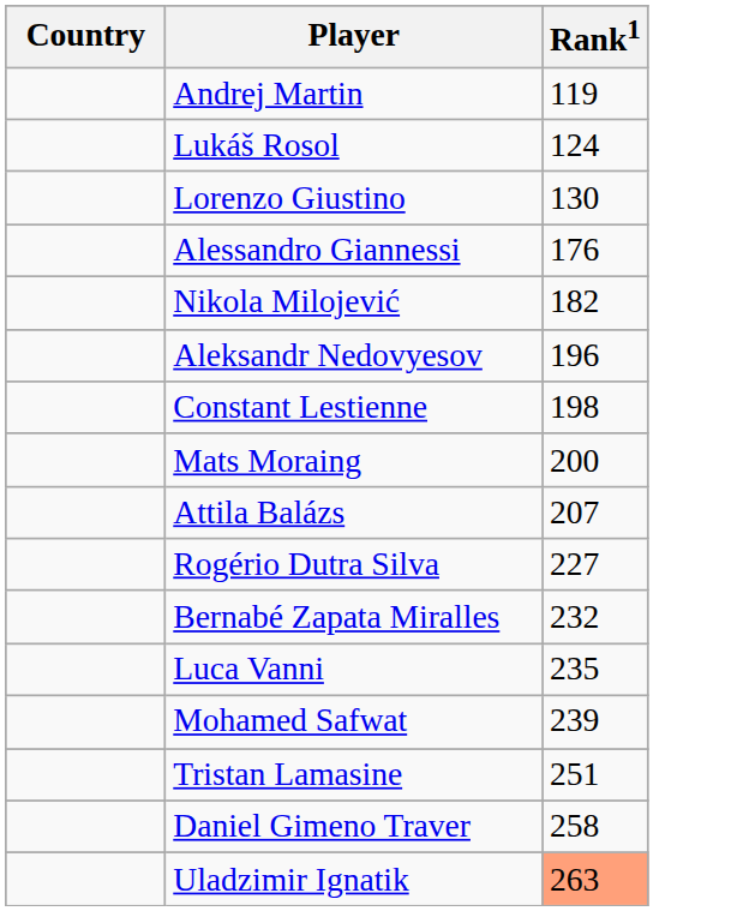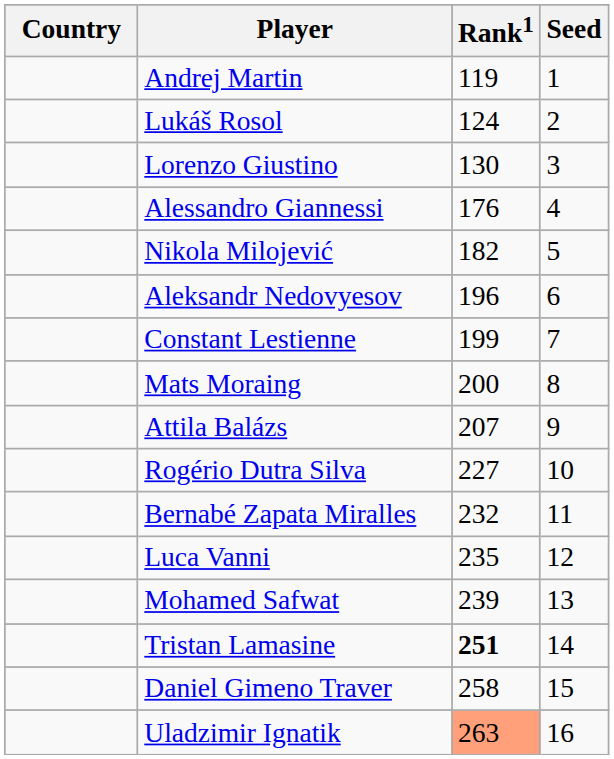+ column: Seed | 1 | 2 | 3 | 4 | 5 | 6 | 7 | 8 | 9 | 10 | 11 | 12 | 13 | 14 | 15 | 16
Constant Lestienne | Rank1: 198 -> 199
Tristan Lamasine | Rank1: normal -> bold
